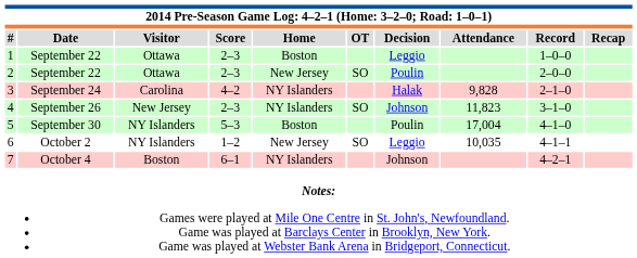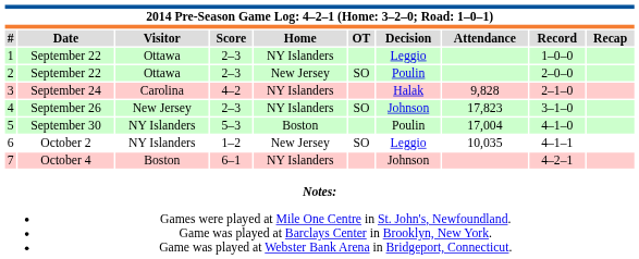1 | Home: Boston -> NY Islanders
4 | Attendance: 11,823 -> 17,823
